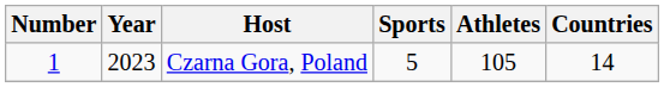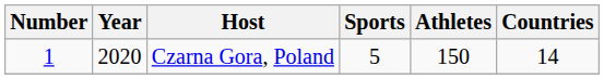Czarna Gora, Poland | Year: 2023 -> 2020
Czarna Gora, Poland | Athletes: 105 -> 150
